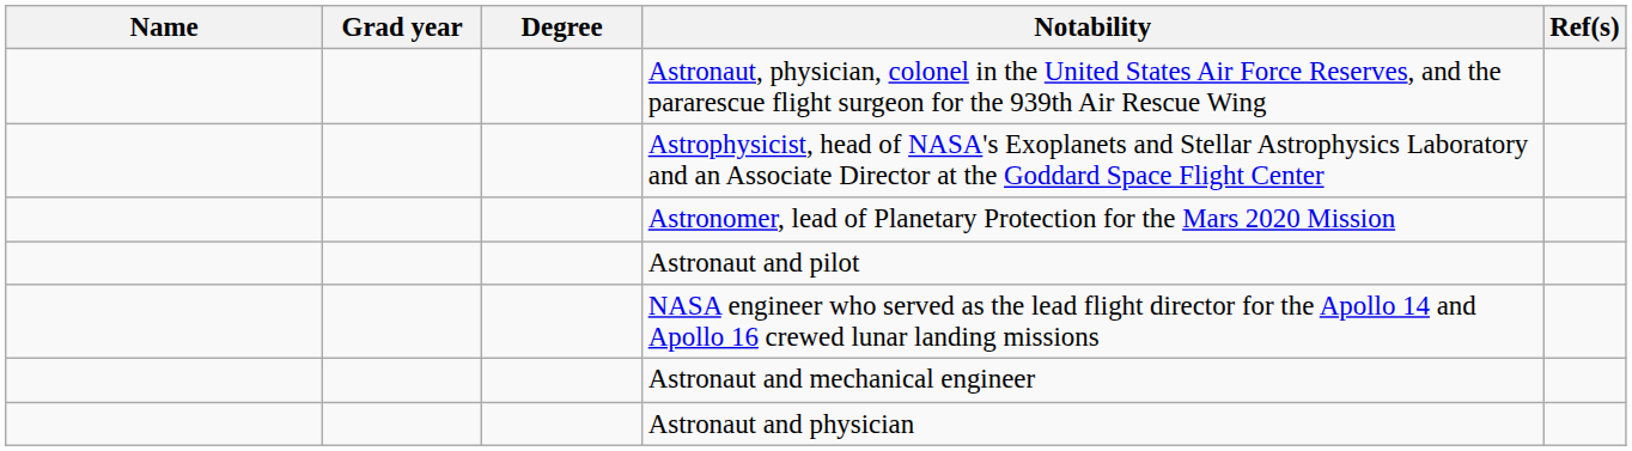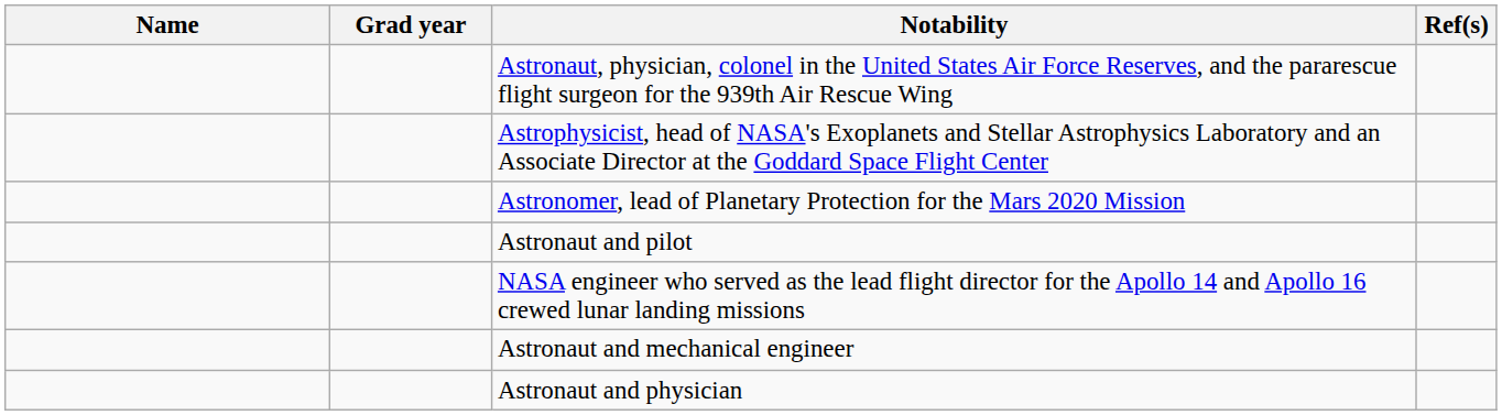- column: Degree
